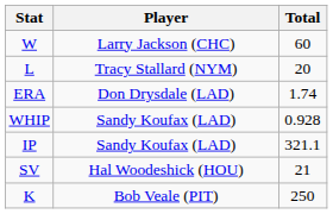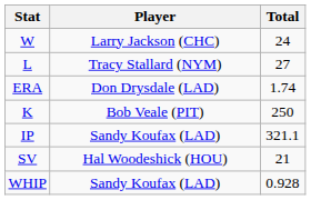W | Total: 60 -> 24
L | Total: 20 -> 27
rows swapped: K <-> WHIP
